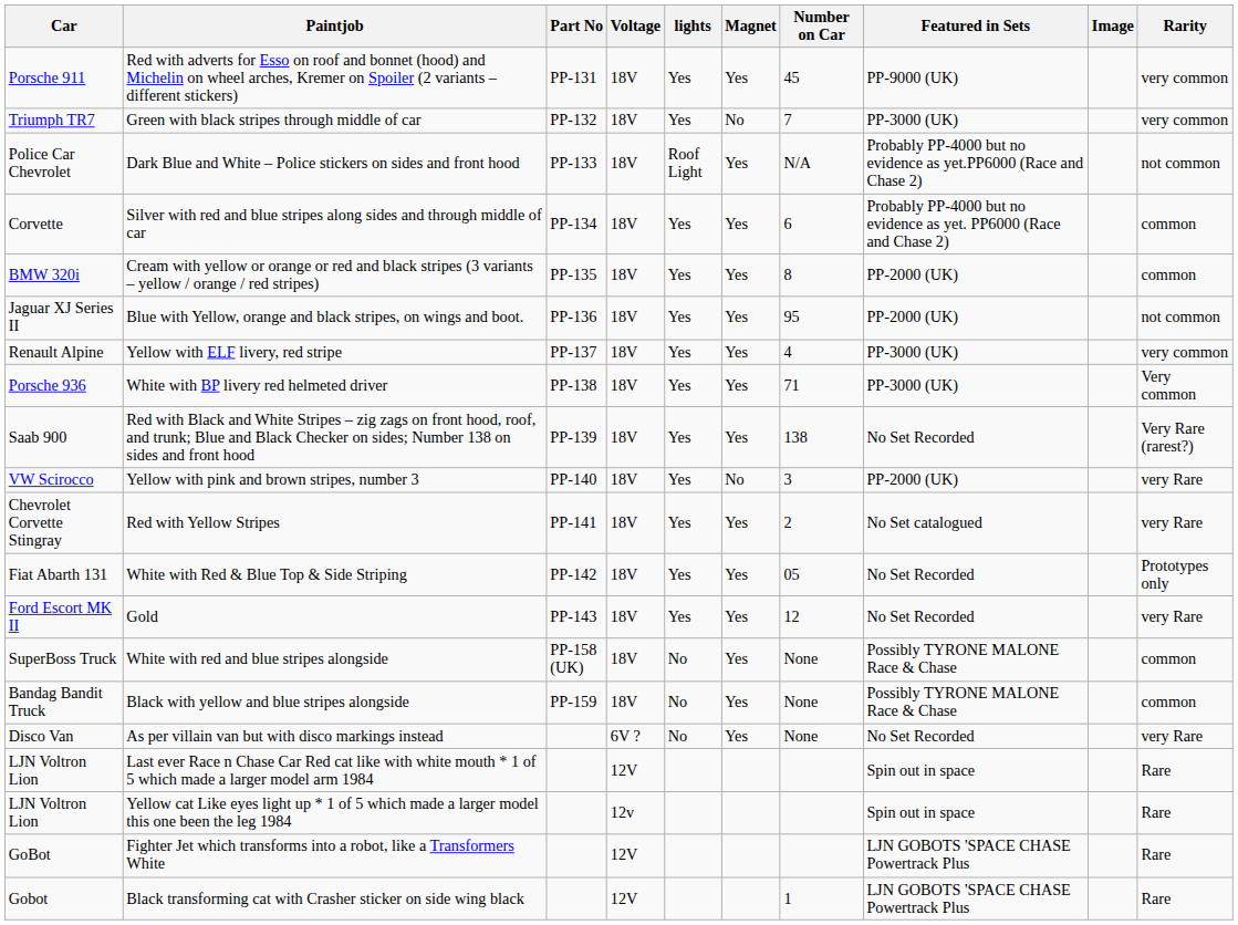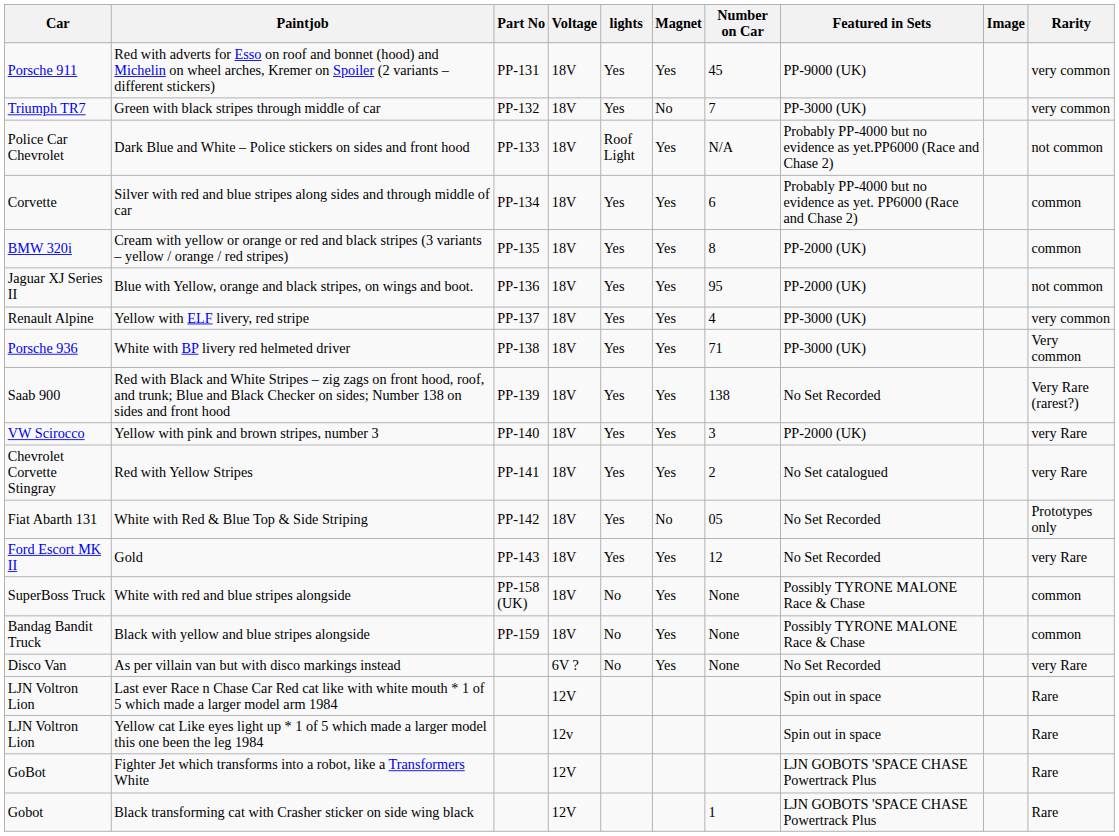Yellow with pink and brown stripes, number 3 | Magnet: No -> Yes
White with Red & Blue Top & Side Striping | Magnet: Yes -> No
